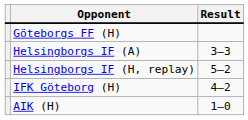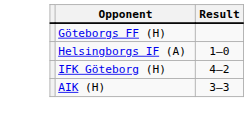Helsingborgs IF (A) | Result: 3–3 -> 1–0
- row: Helsingborgs IF (H, replay) | 5–2
AIK (H) | Result: 1–0 -> 3–3
